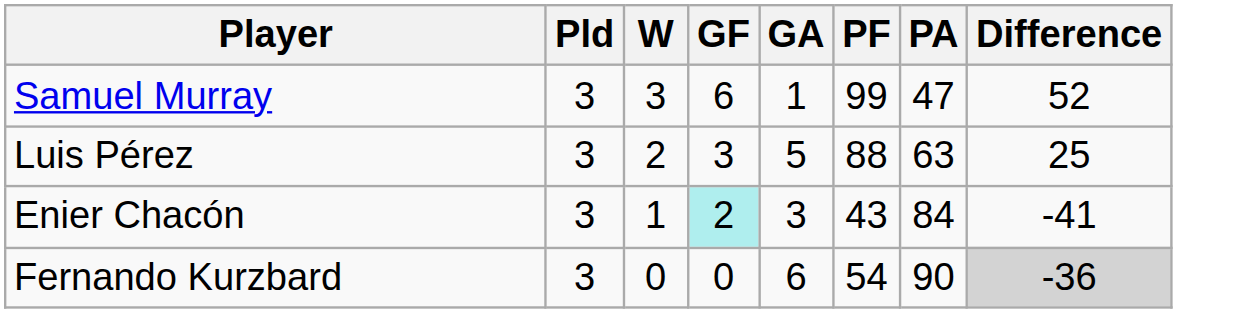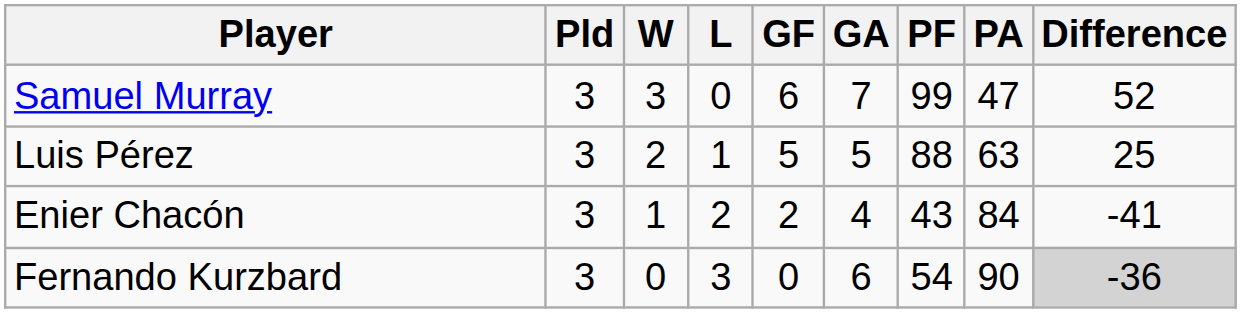+ column: L | 0 | 1 | 2 | 3
Samuel Murray | GA: 1 -> 7
Luis Pérez | GF: 3 -> 5
Enier Chacón | GF: paleturquoise background -> no background
Enier Chacón | GA: 3 -> 4
